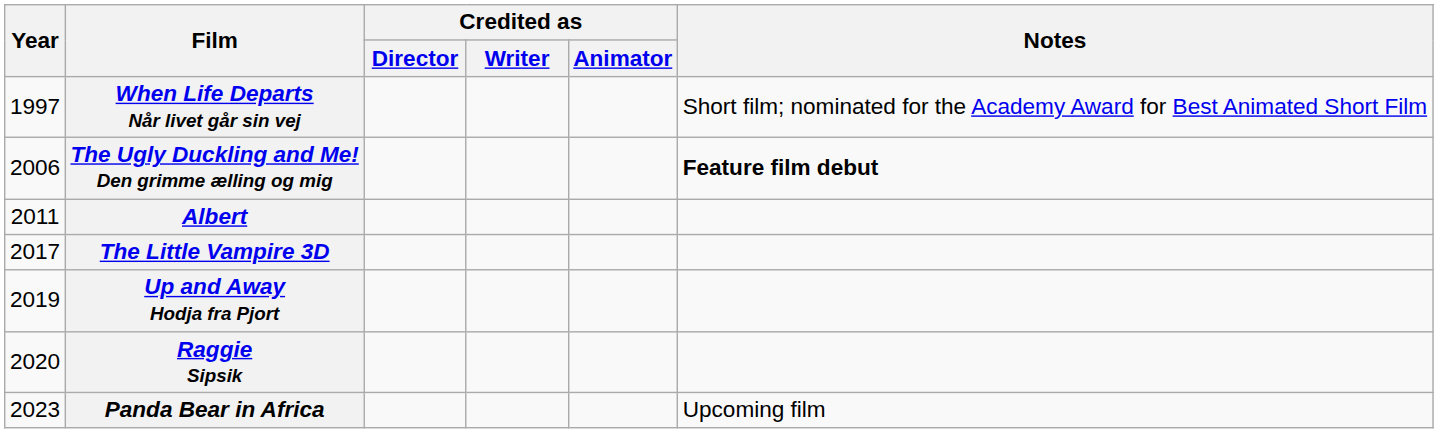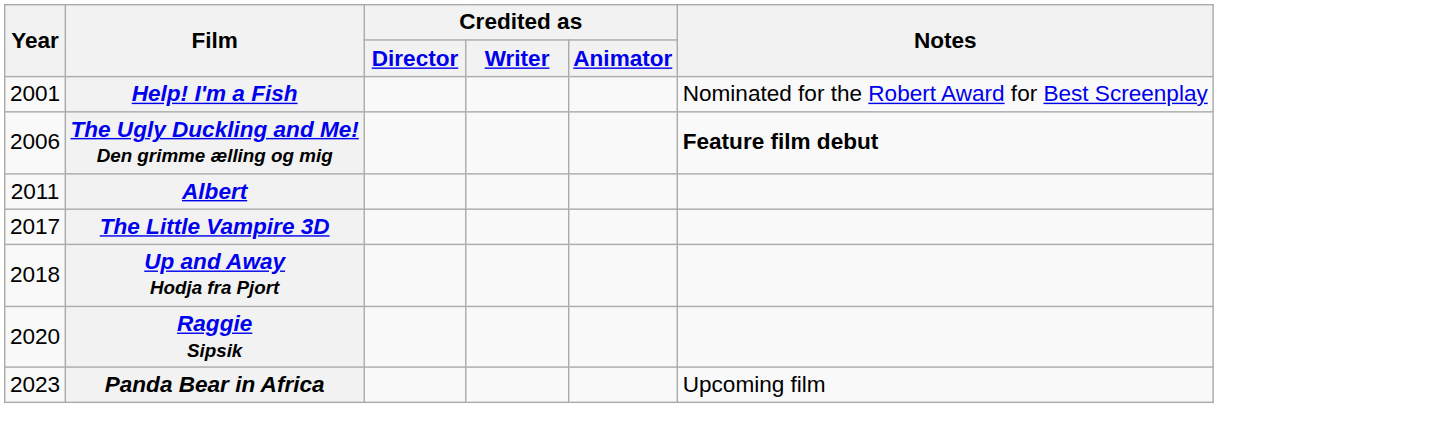- row: 1997 | When Life Departs Når livet går sin vej | Short film; nominated for the Academy Award for Best Animated Short Film
+ row: 2001 | Help! I'm a Fish | Nominated for the Robert Award for Best Screenplay
Up and Away Hodja fra Pjort | Year: 2019 -> 2018
